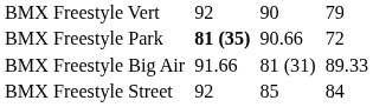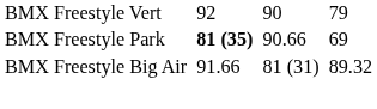BMX Freestyle Park | column 7: 72 -> 69
BMX Freestyle Big Air | column 7: 89.33 -> 89.32
- row: BMX Freestyle Street | 92 | 85 | 84
